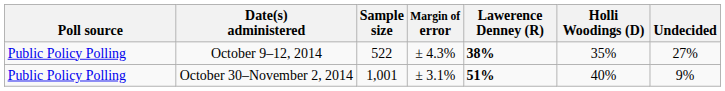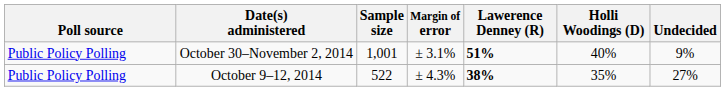rows swapped: October 30–November 2, 2014 <-> October 9–12, 2014
